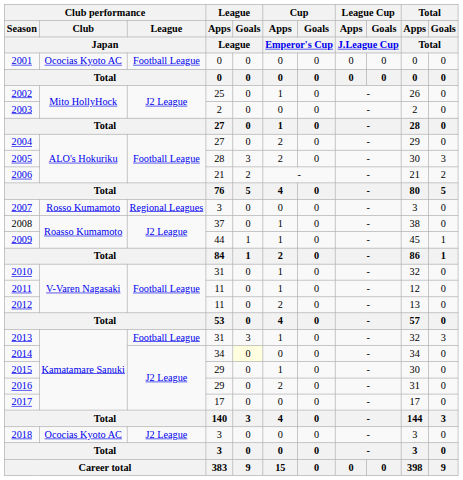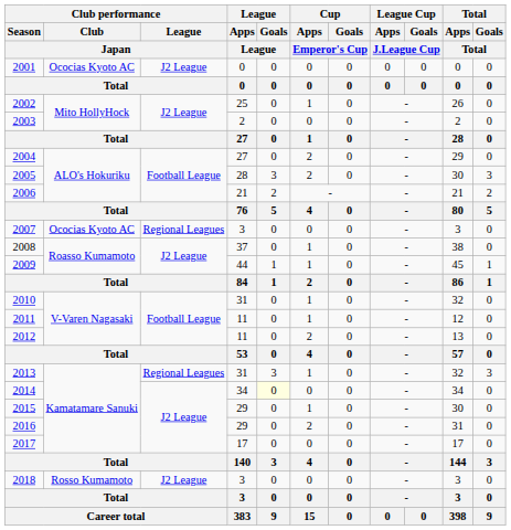2001 | Club performance / League / Japan: Football League -> J2 League
2007 | Club performance / Club / Japan: Rosso Kumamoto -> Ococias Kyoto AC
2013 | Club performance / League / Japan: Football League -> Regional Leagues
2018 | Club performance / Club / Japan: Ococias Kyoto AC -> Rosso Kumamoto
